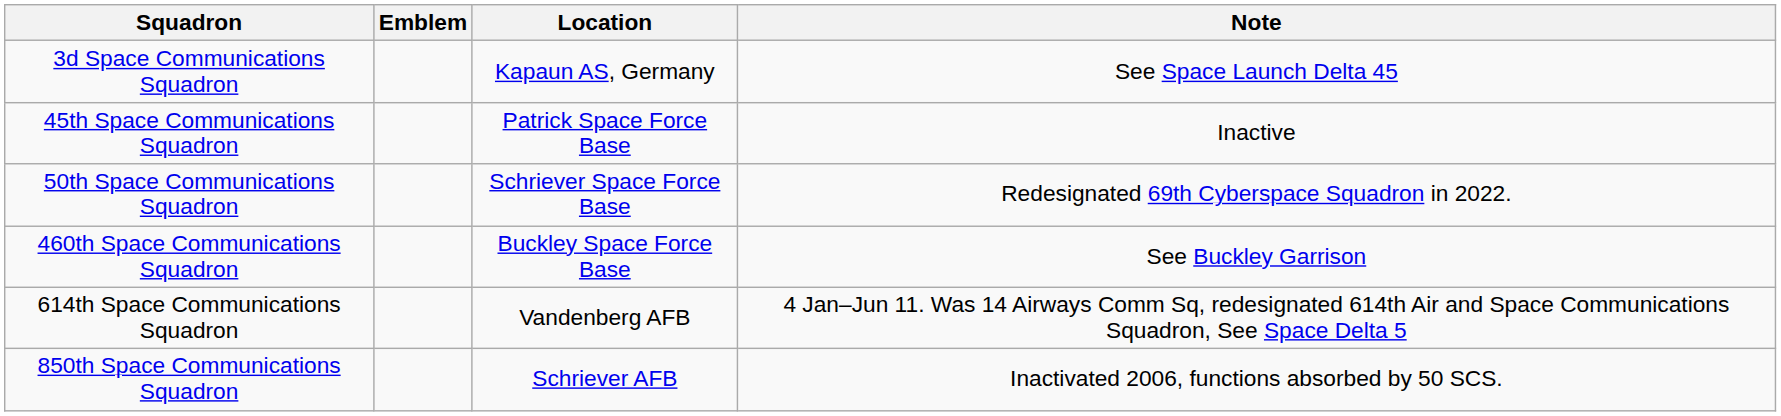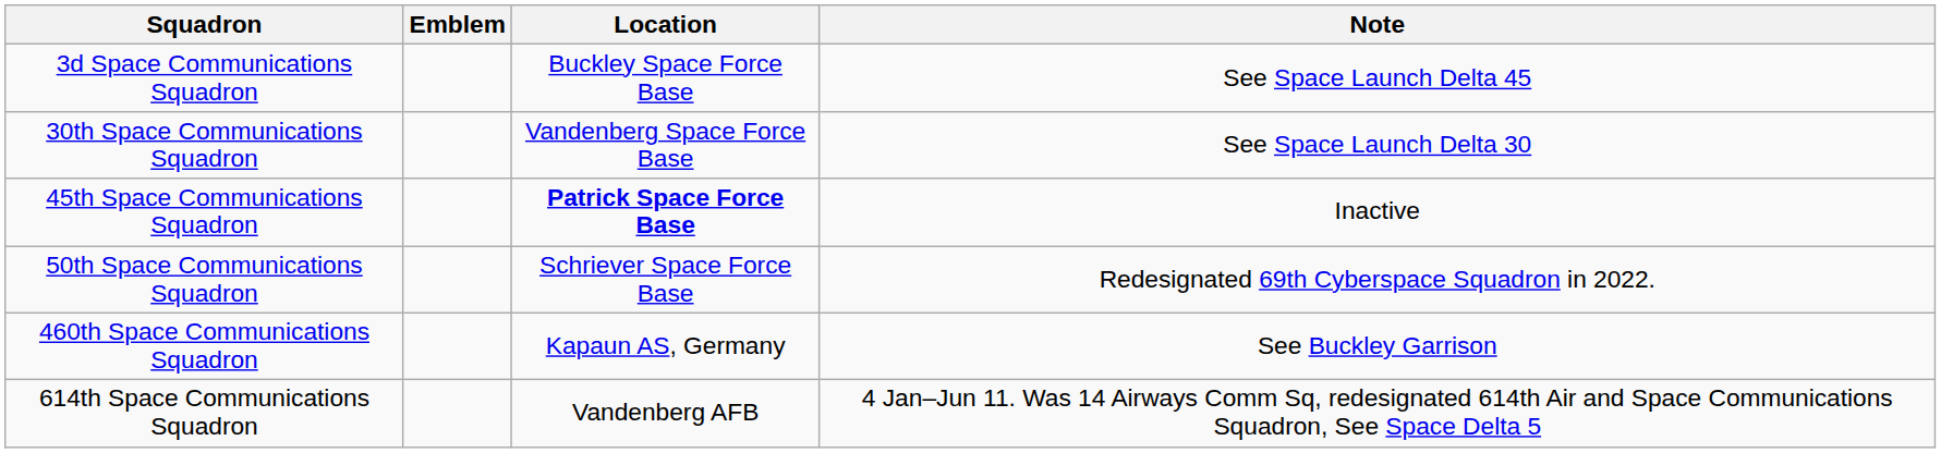3d Space Communications Squadron | Location: Kapaun AS, Germany -> Buckley Space Force Base
+ row: 30th Space Communications Squadron | Vandenberg Space Force Base | See Space Launch Delta 30
45th Space Communications Squadron | Location: normal -> bold
460th Space Communications Squadron | Location: Buckley Space Force Base -> Kapaun AS, Germany
- row: 850th Space Communications Squadron | Schriever AFB | Inactivated 2006, functions absorbed by 50 SCS.
